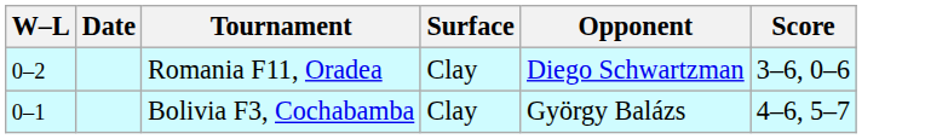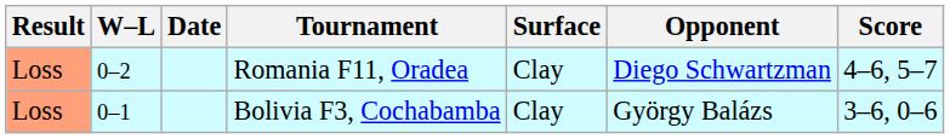+ column: Result | Loss | Loss
Romania F11, Oradea | Score: 3–6, 0–6 -> 4–6, 5–7
Bolivia F3, Cochabamba | Score: 4–6, 5–7 -> 3–6, 0–6
